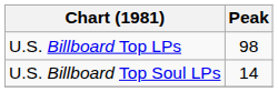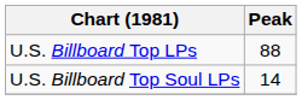U.S. Billboard Top LPs | Peak: 98 -> 88
